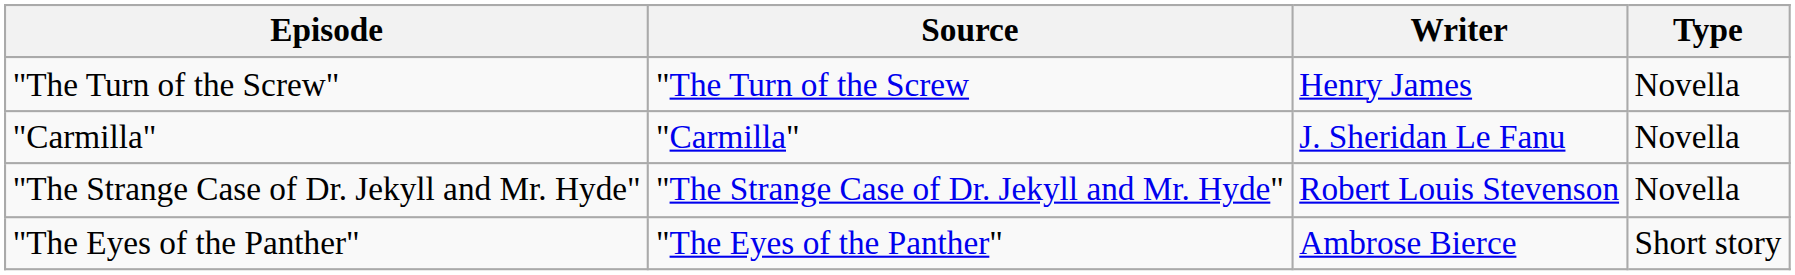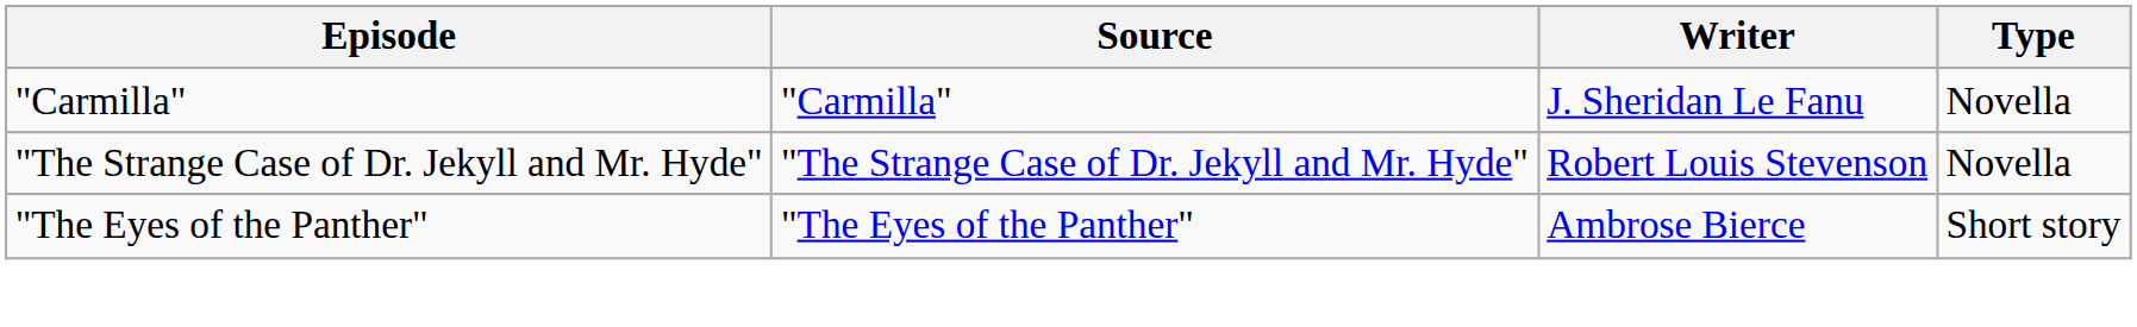- row: "The Turn of the Screw" | "The Turn of the Screw | Henry James | Novella
